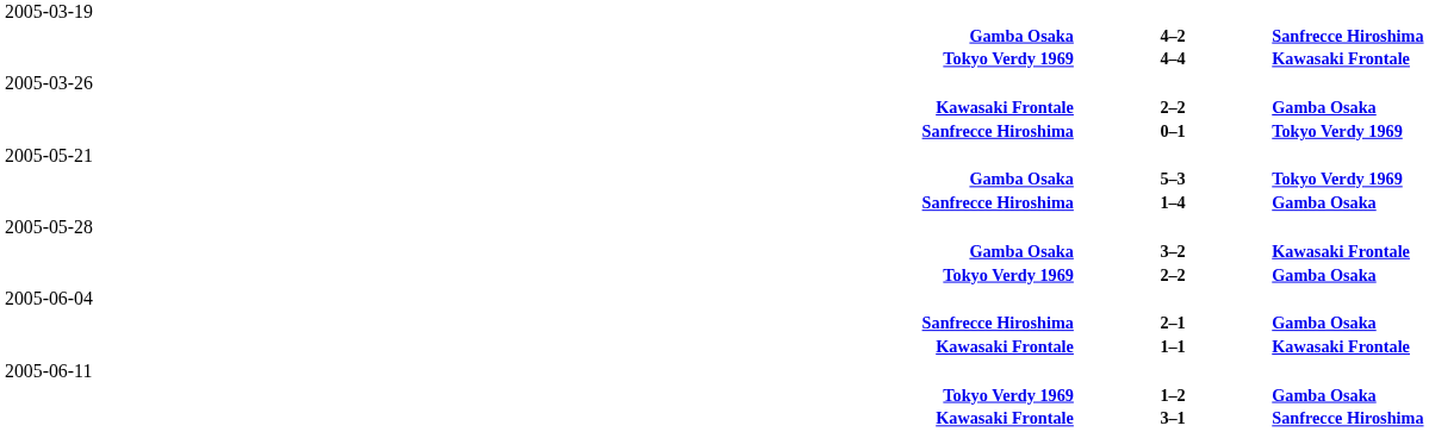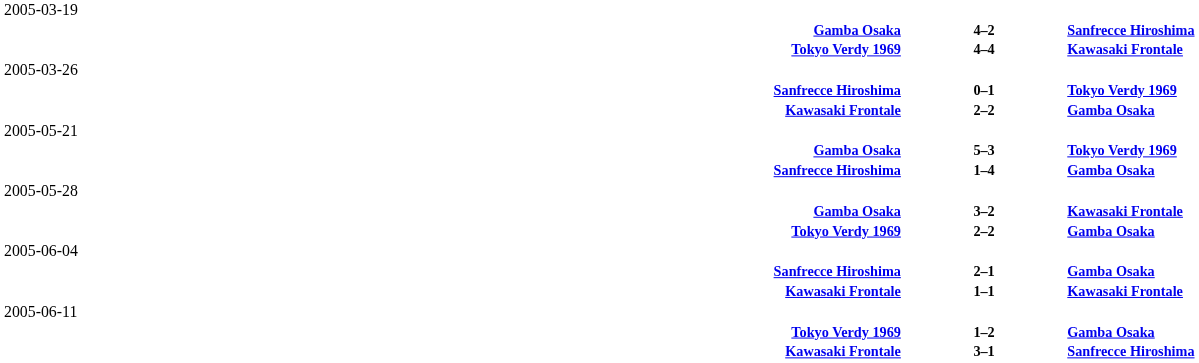rows swapped: Kawasaki Frontale / 2–2 <-> 0–1
